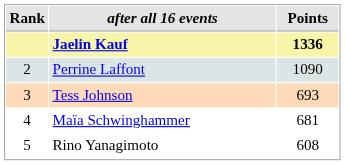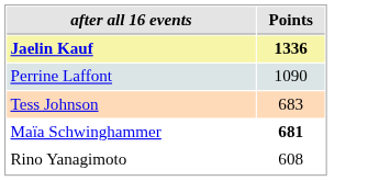- column: Rank | 2 | 3 | 4 | 5
Tess Johnson | Points: 693 -> 683
Maïa Schwinghammer | Points: normal -> bold
